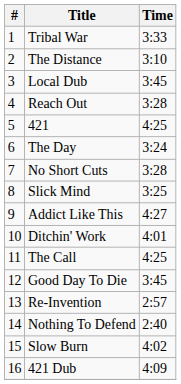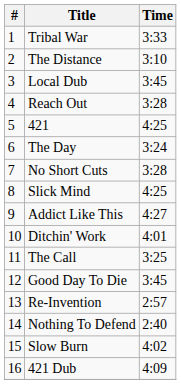Slick Mind | Time: 3:25 -> 4:25
The Call | Time: 4:25 -> 3:25
